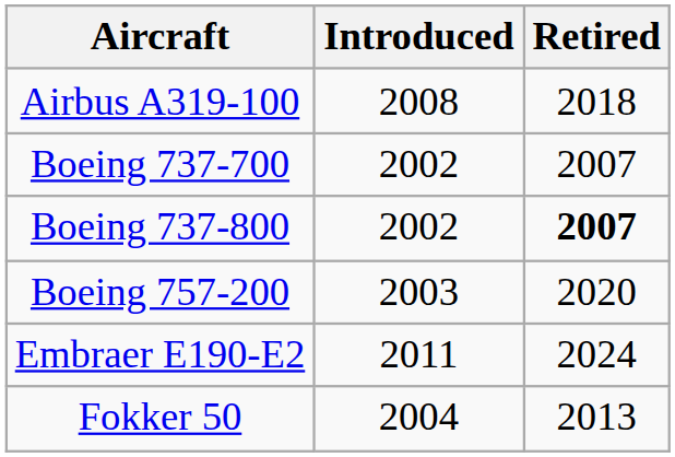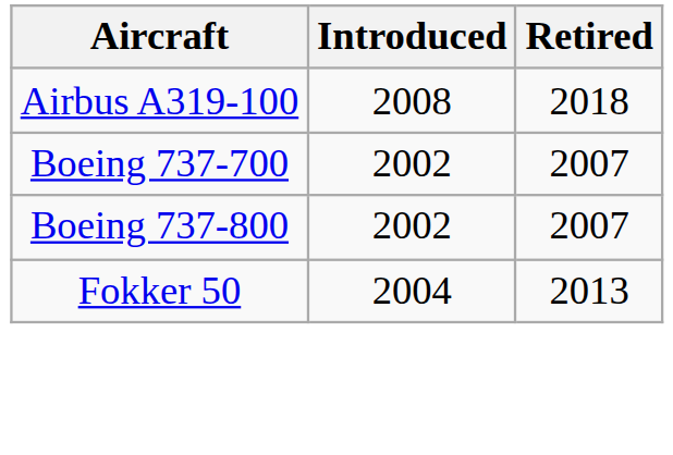Boeing 737-800 | Retired: bold -> normal
- row: Boeing 757-200 | 2003 | 2020
- row: Embraer E190-E2 | 2011 | 2024
